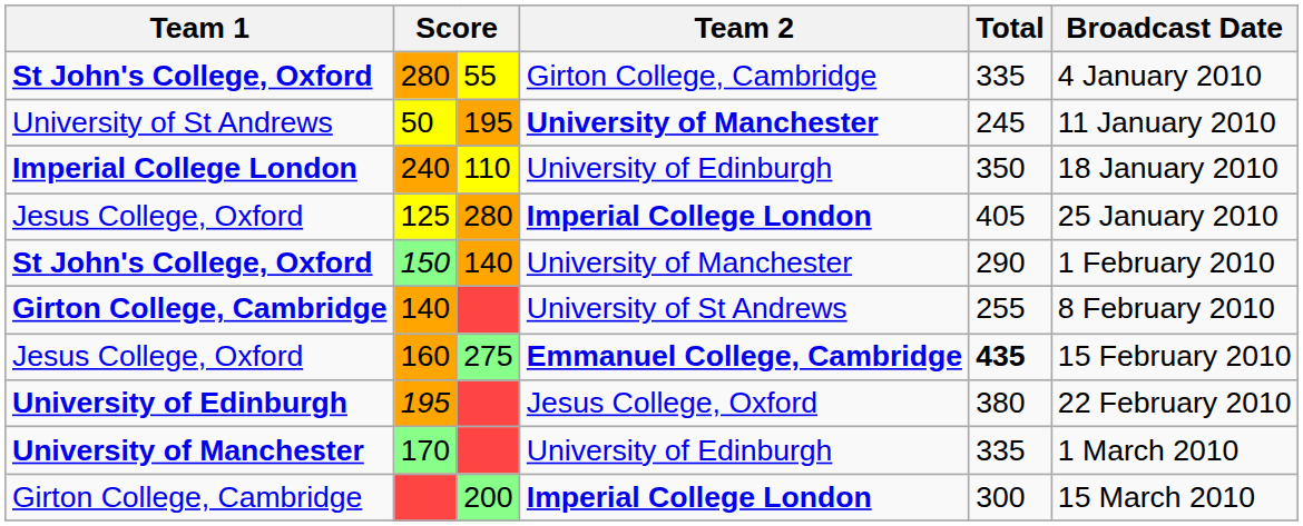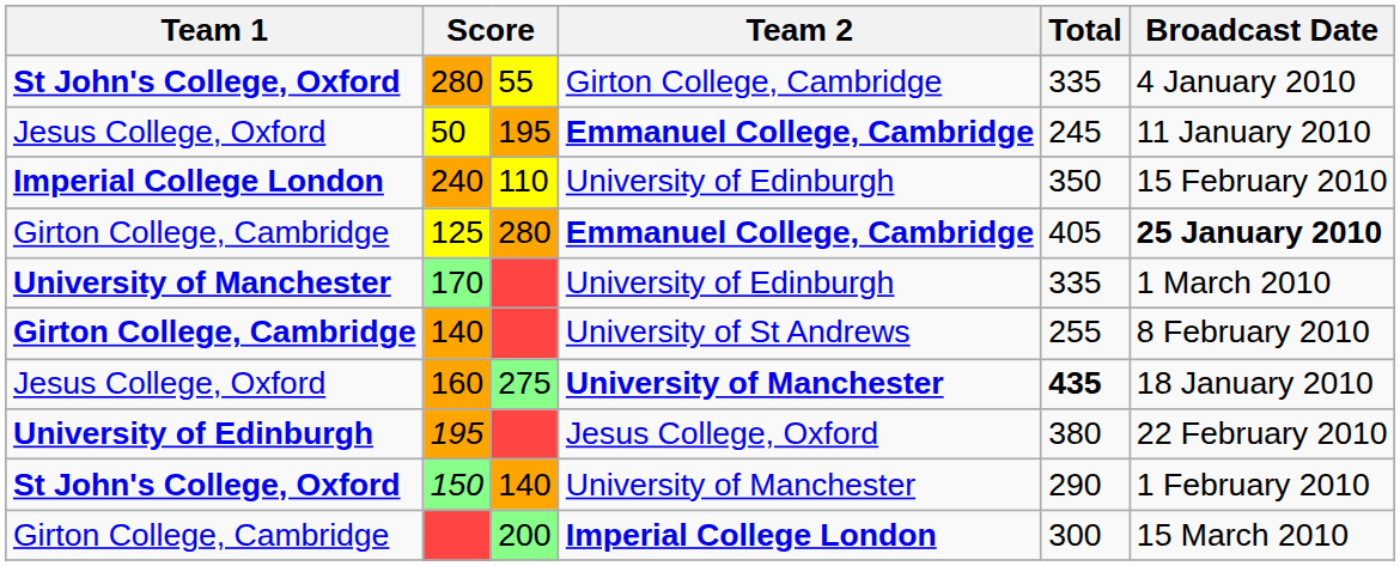50 | Team 1: University of St Andrews -> Jesus College, Oxford
50 | Team 2: University of Manchester -> Emmanuel College, Cambridge
240 | Broadcast Date: 18 January 2010 -> 15 February 2010
125 | Team 1: Jesus College, Oxford -> Girton College, Cambridge
125 | Team 2: Imperial College London -> Emmanuel College, Cambridge
125 | Broadcast Date: normal -> bold
rows swapped: 150 <-> 170
160 | Team 2: Emmanuel College, Cambridge -> University of Manchester
160 | Broadcast Date: 15 February 2010 -> 18 January 2010
